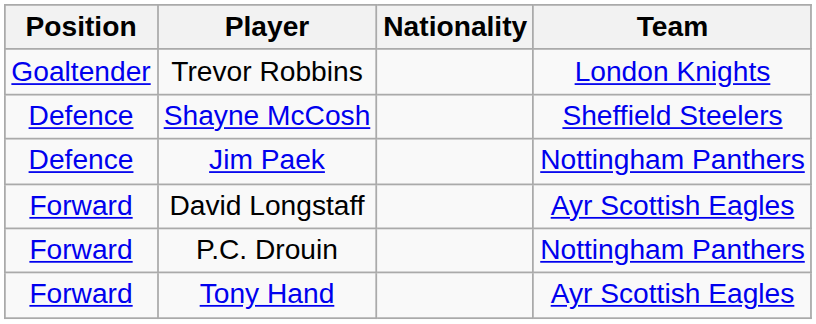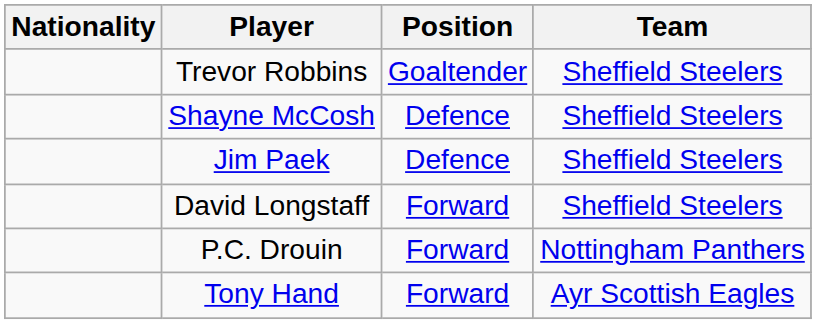columns swapped: Position <-> Nationality
Trevor Robbins | Team: London Knights -> Sheffield Steelers
Jim Paek | Team: Nottingham Panthers -> Sheffield Steelers
David Longstaff | Team: Ayr Scottish Eagles -> Sheffield Steelers
